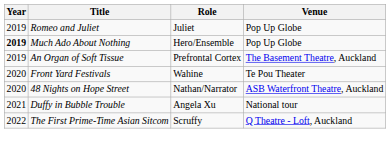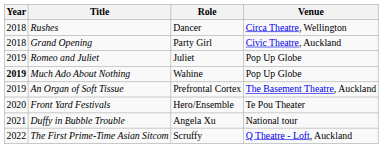+ row: 2018 | Rushes | Dancer | Circa Theatre, Wellington
+ row: 2018 | Grand Opening | Party Girl | Civic Theatre, Auckland
Much Ado About Nothing | Role: Hero/Ensemble -> Wahine
Front Yard Festivals | Role: Wahine -> Hero/Ensemble
- row: 2020 | 48 Nights on Hope Street | Nathan/Narrator | ASB Waterfront Theatre, Auckland
